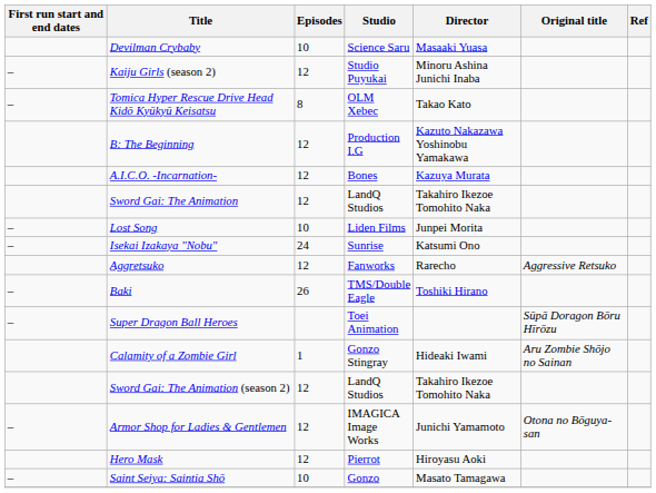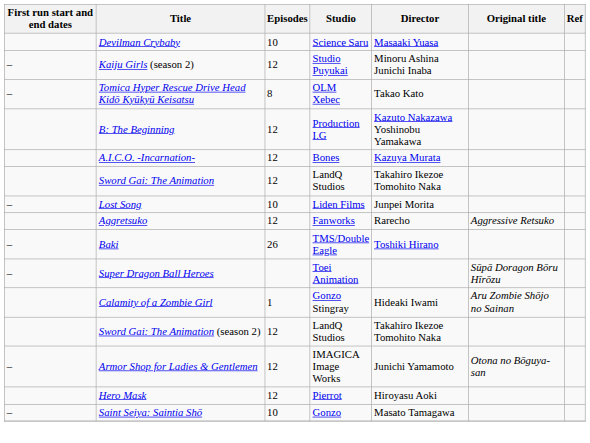- row: – | Isekai Izakaya "Nobu" | 24 | Sunrise | Katsumi Ono
